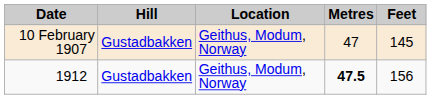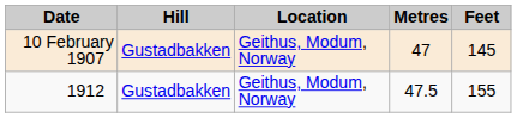1912 | Metres: bold -> normal
1912 | Feet: 156 -> 155
